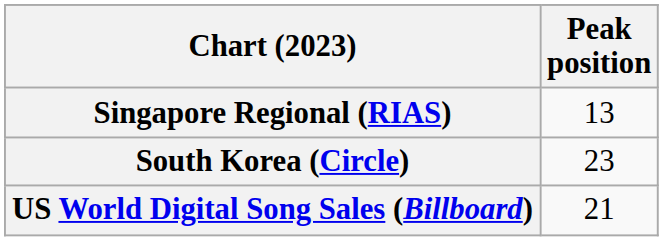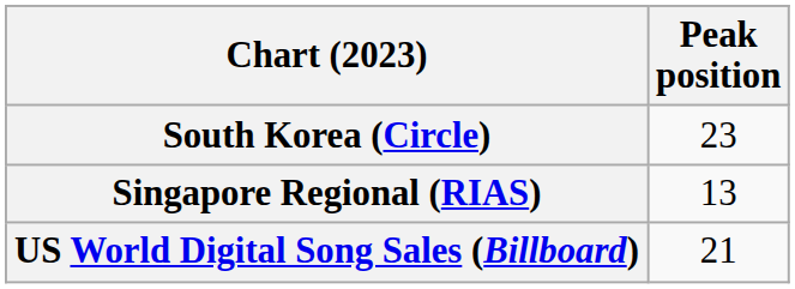rows swapped: Singapore Regional (RIAS) <-> South Korea (Circle)
